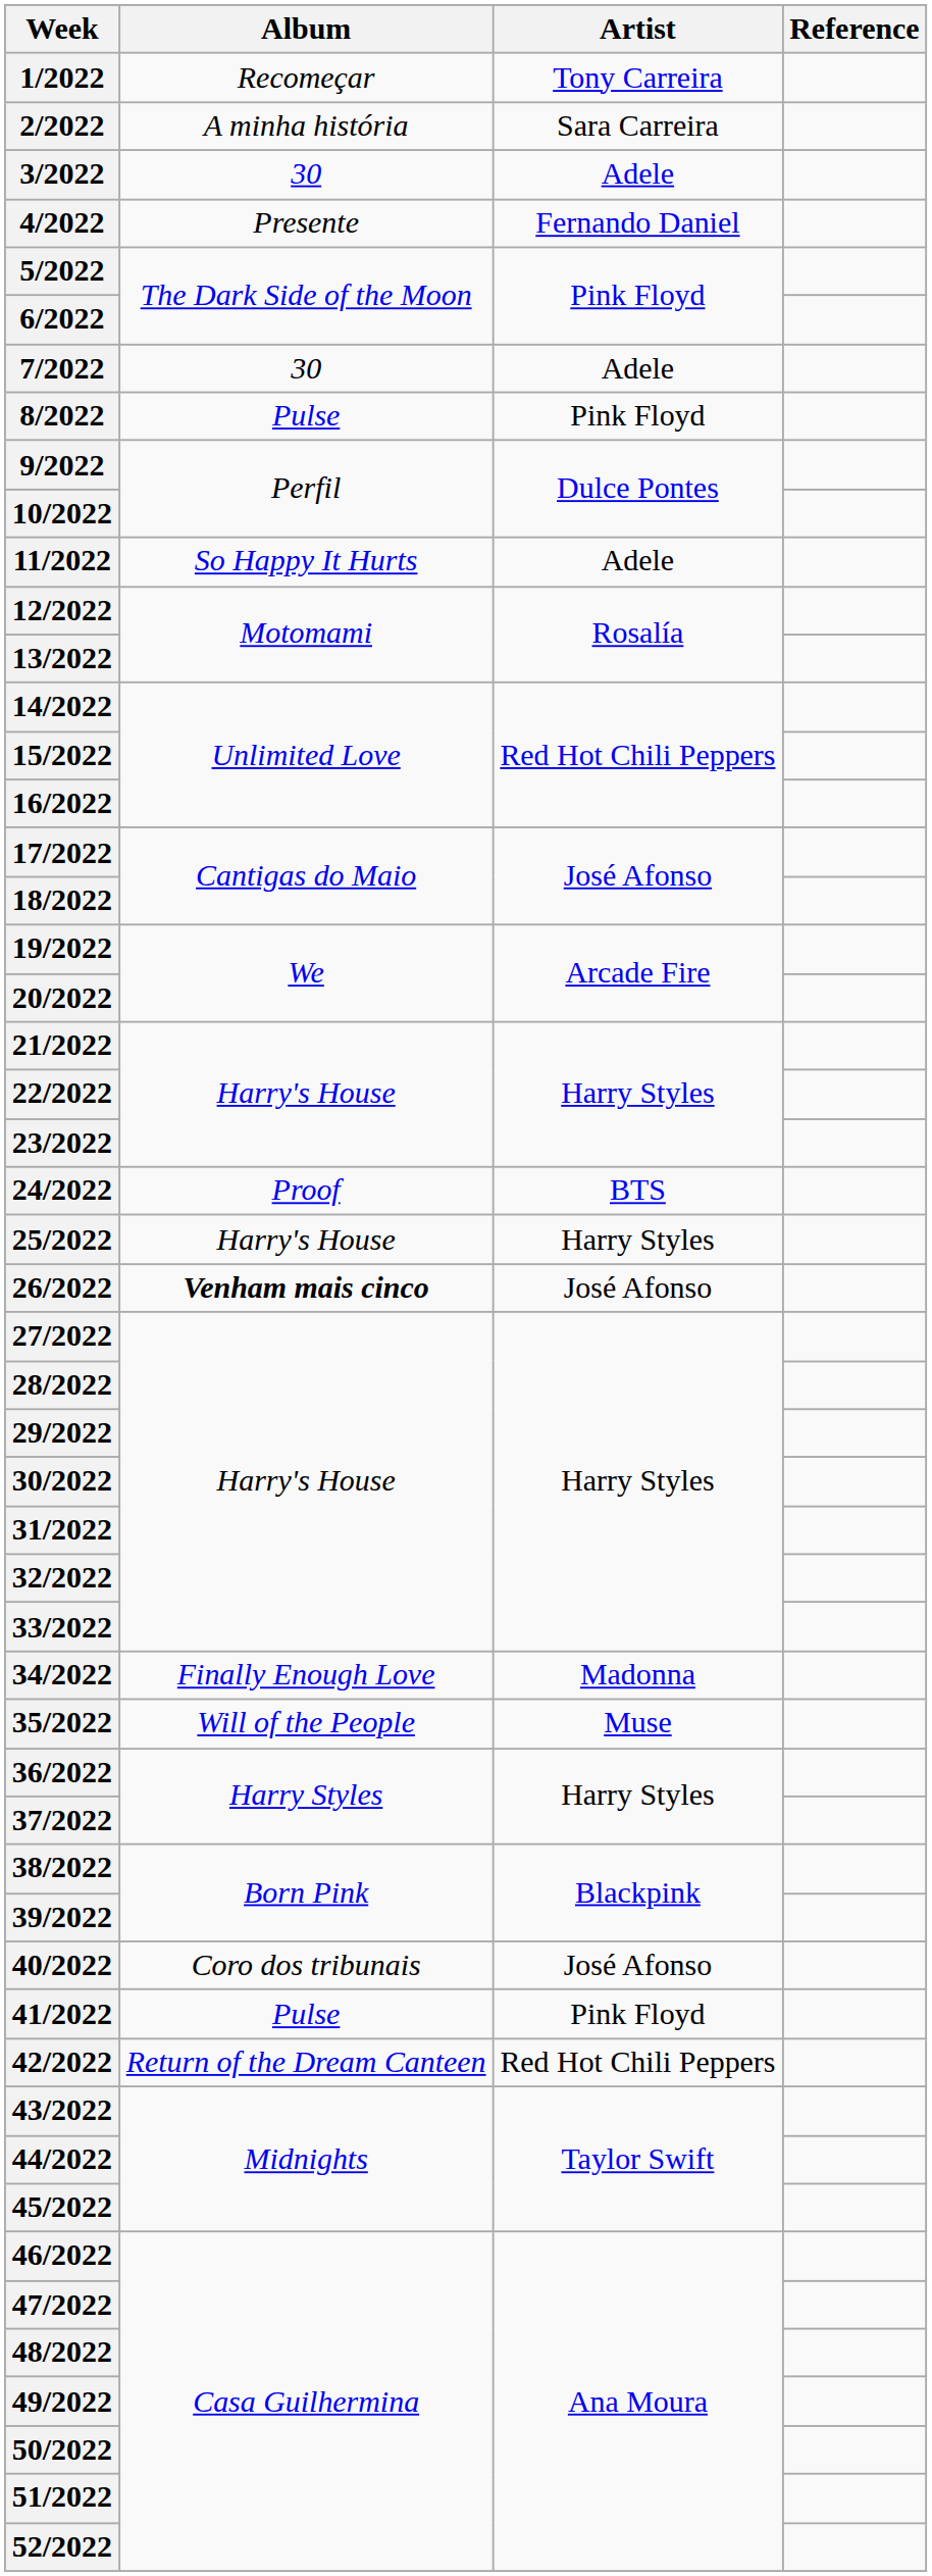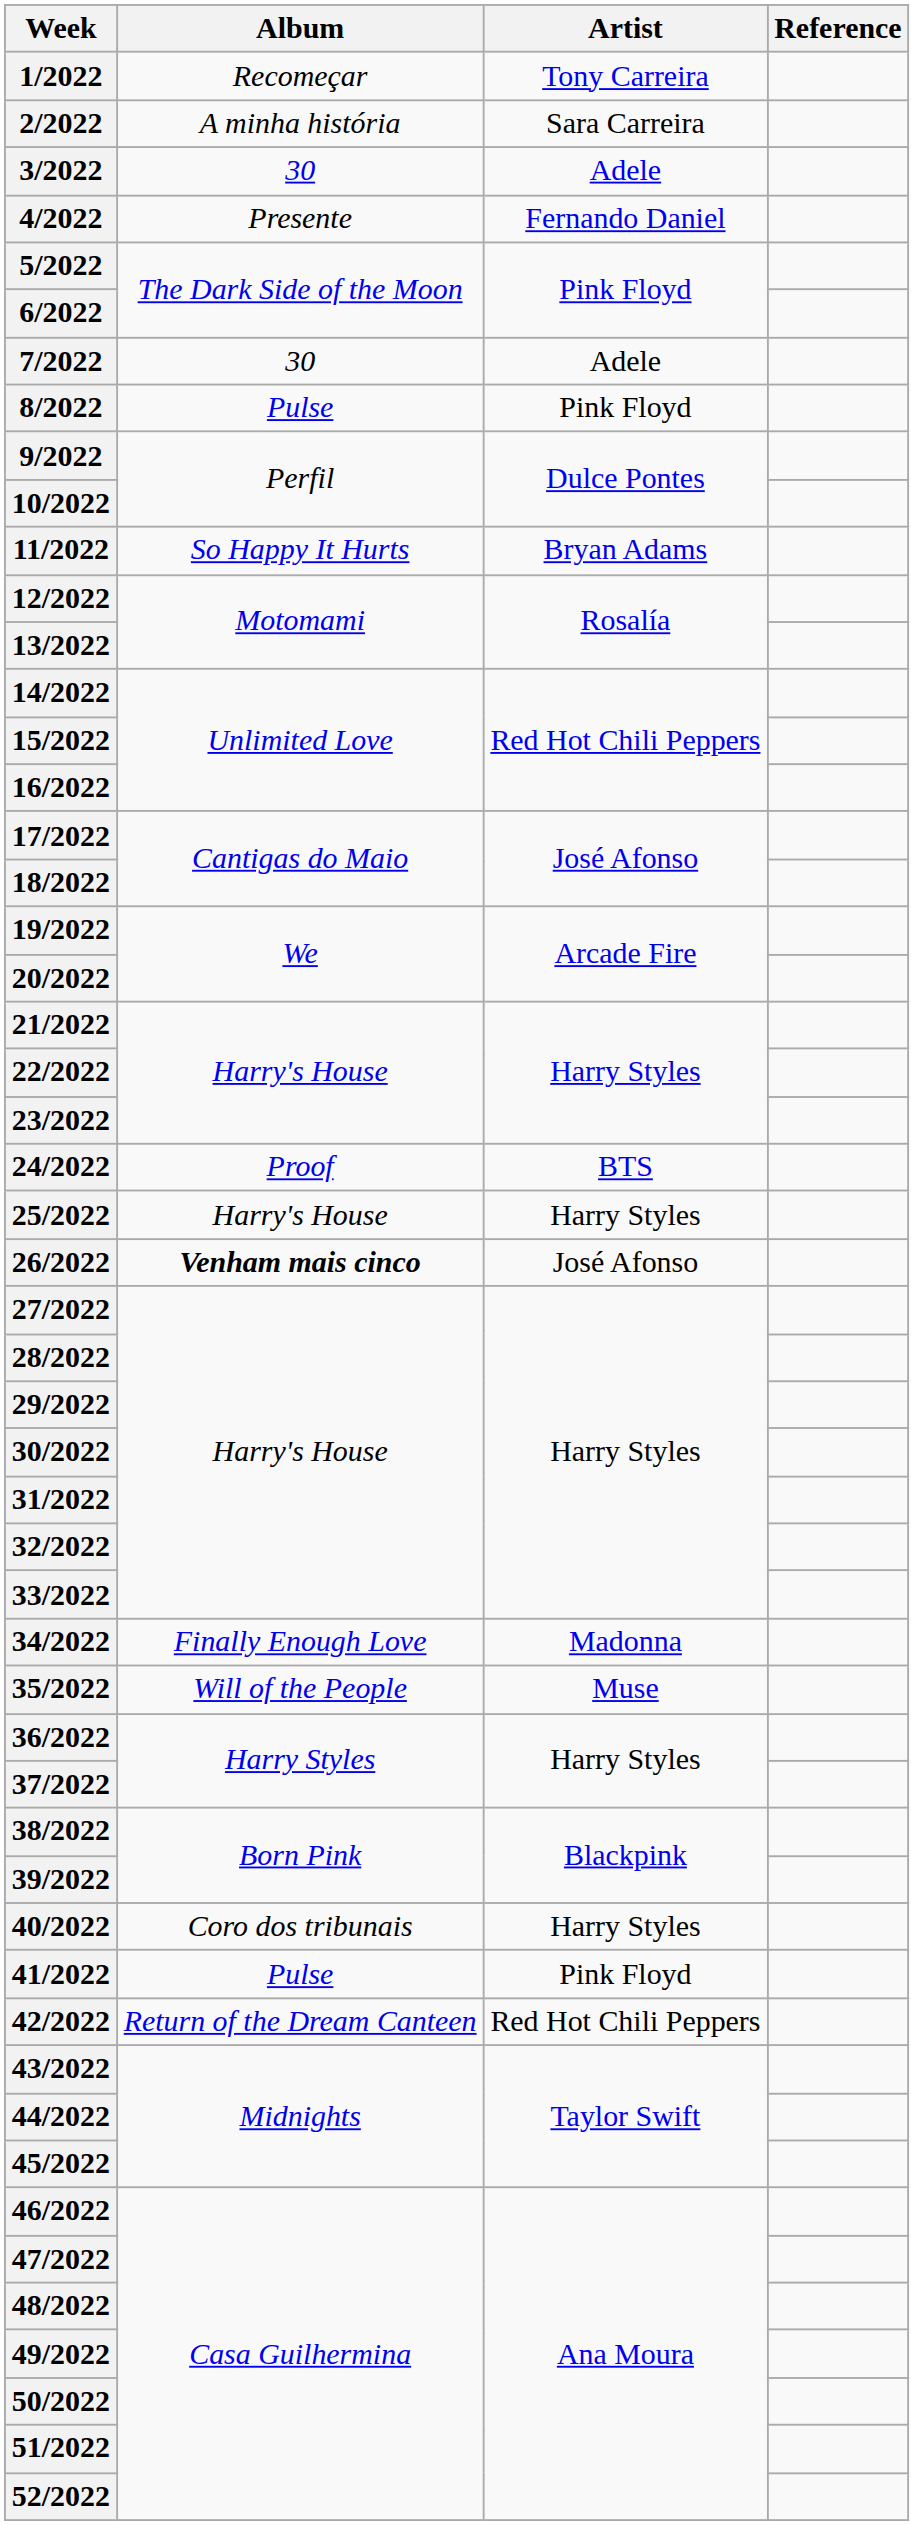11/2022 | Artist: Adele -> Bryan Adams
40/2022 | Artist: José Afonso -> Harry Styles
